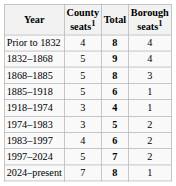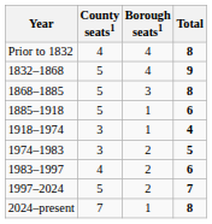columns swapped: Borough seats1 <-> Total
